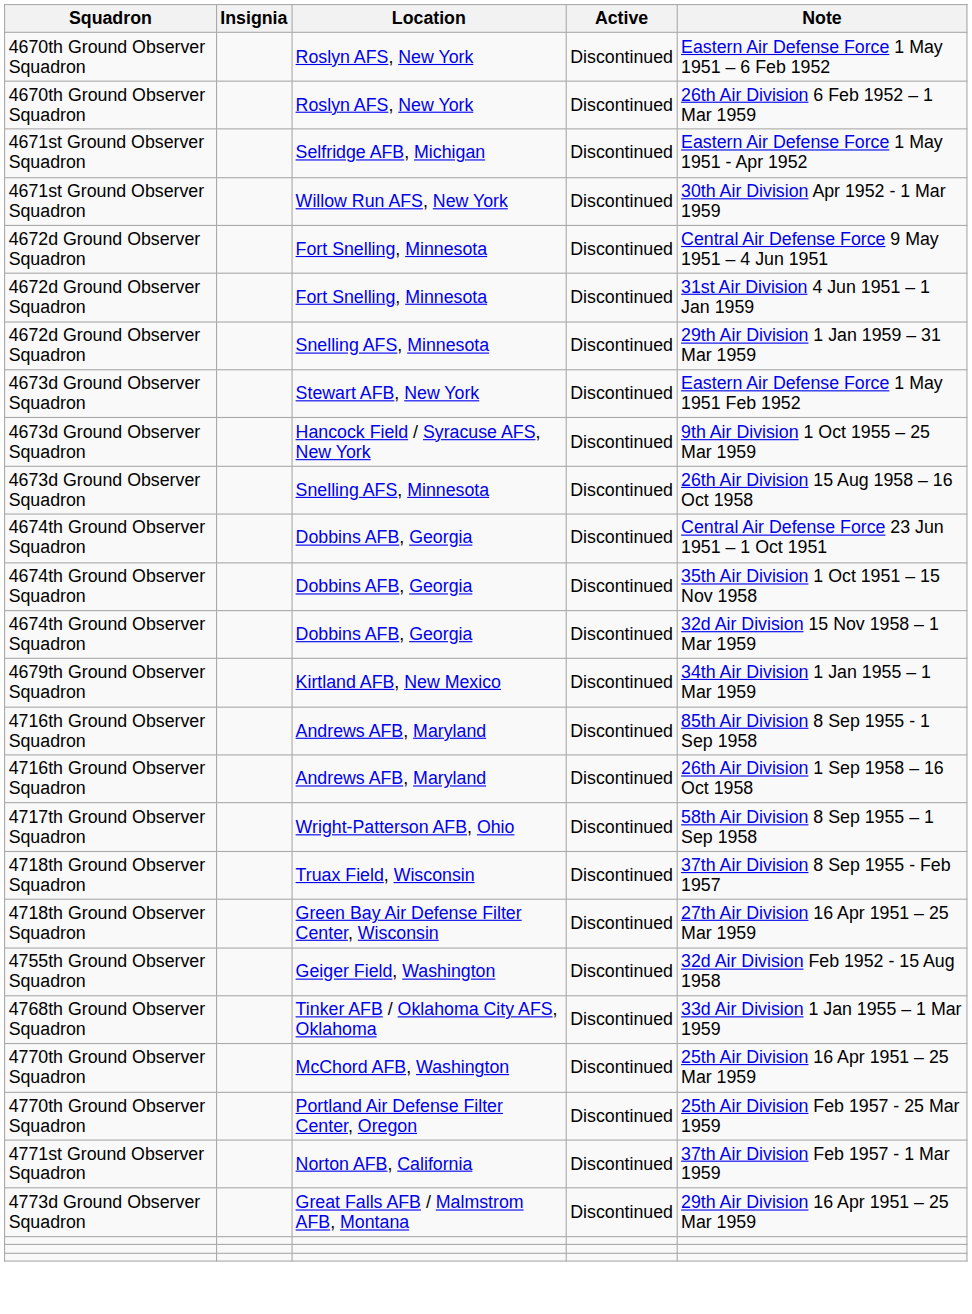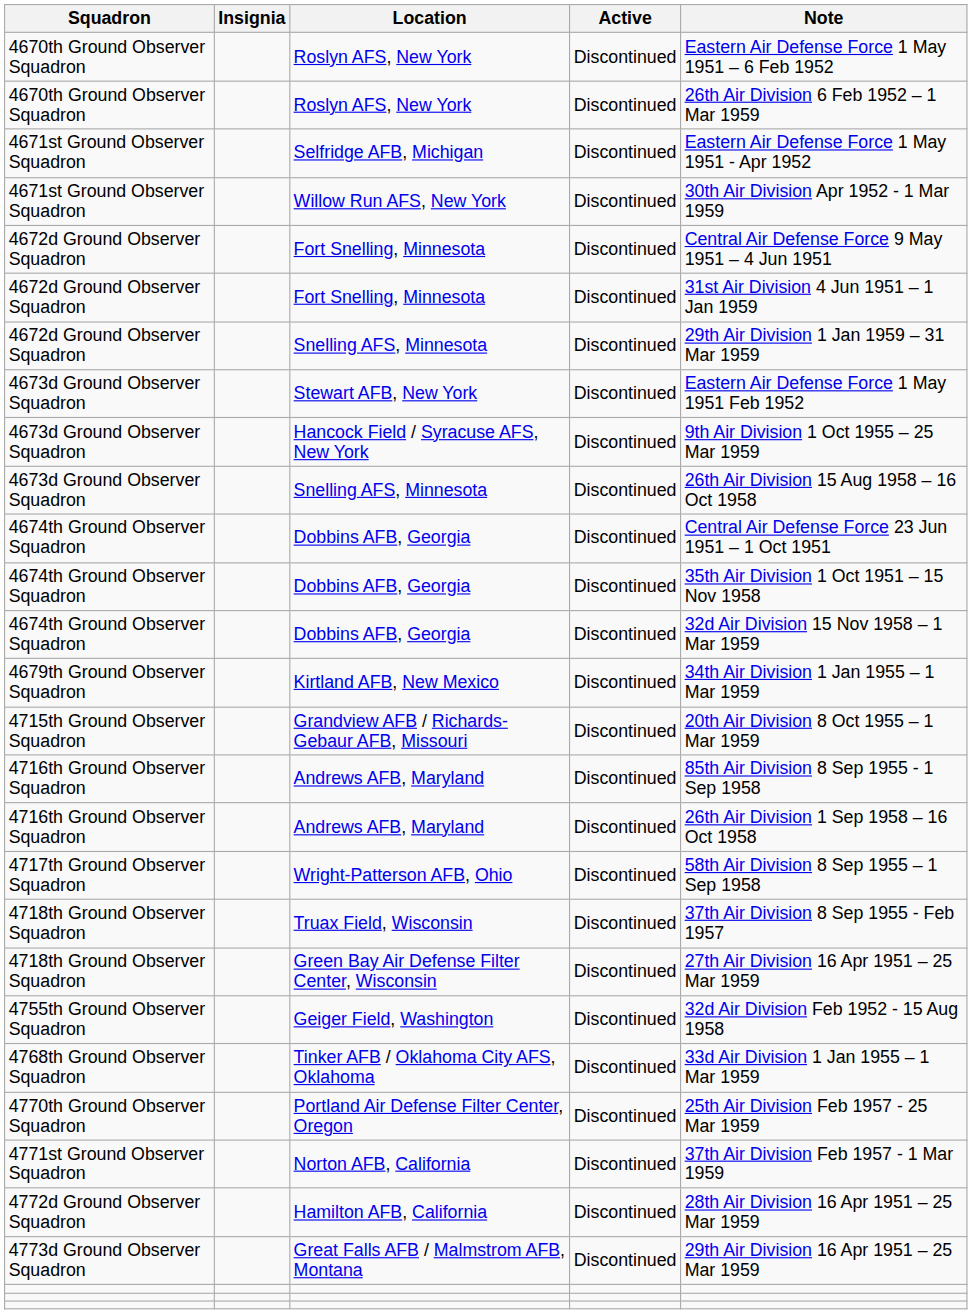+ row: 4715th Ground Observer Squadron | Grandview AFB / Richards-Gebaur AFB, Missouri | Discontinued | 20th Air Division 8 Oct 1955 – 1 Mar 1959
- row: 4770th Ground Observer Squadron | McChord AFB, Washington | Discontinued | 25th Air Division 16 Apr 1951 – 25 Mar 1959
+ row: 4772d Ground Observer Squadron | Hamilton AFB, California | Discontinued | 28th Air Division 16 Apr 1951 – 25 Mar 1959
